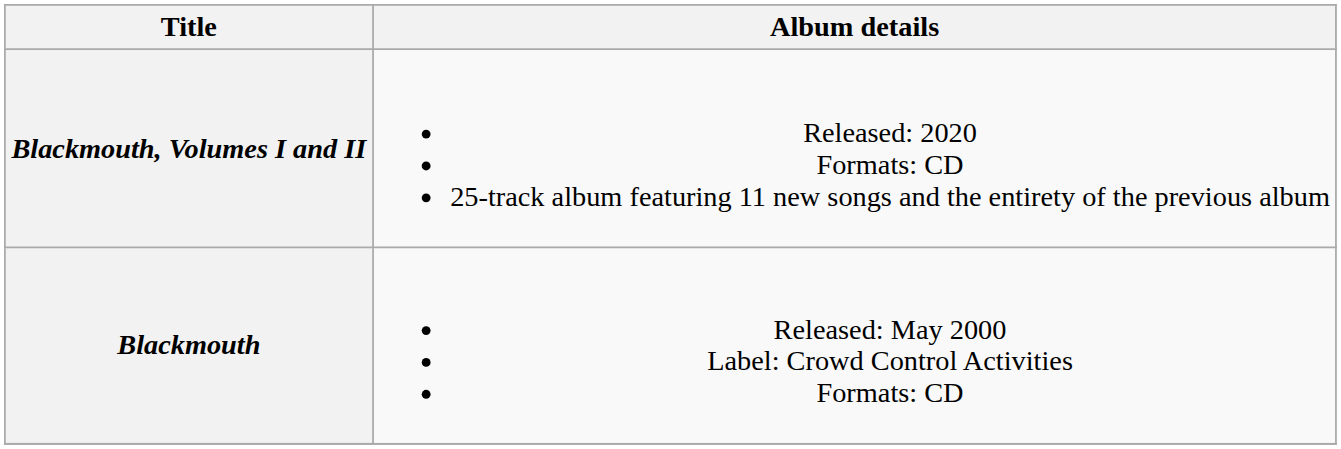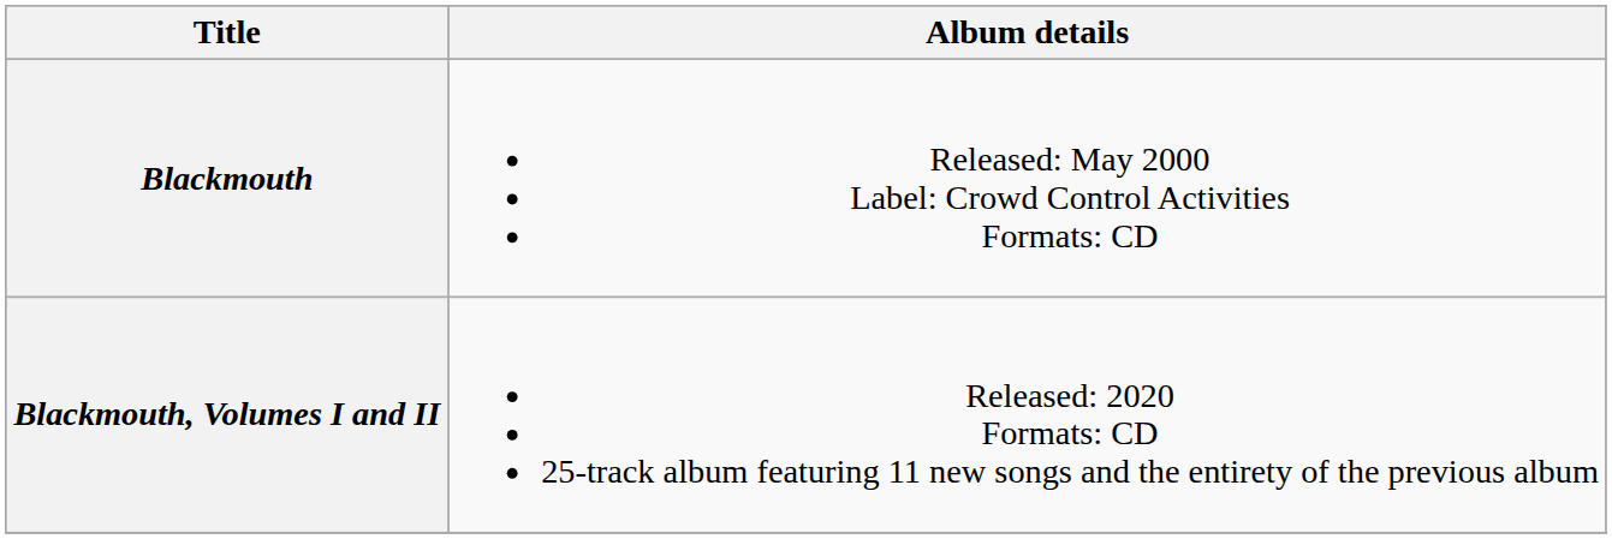rows swapped: Blackmouth <-> Blackmouth, Volumes I and II
